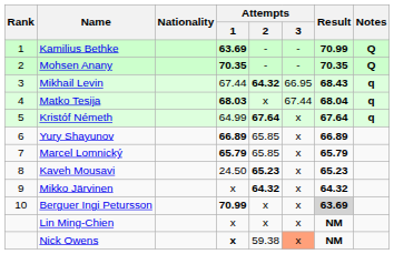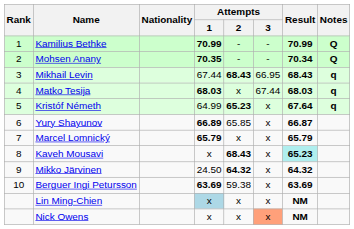Kamilius Bethke | Attempts / 1: 63.69 -> 70.99
Mohsen Anany | Result: 70.35 -> 70.34
Mikhail Levin | Attempts / 2: 64.32 -> 68.43
Matko Tesija | Result: 68.04 -> 68.03
Kristóf Németh | Attempts / 2: 67.64 -> 65.23
Yury Shayunov | Result: 66.89 -> 66.87
Marcel Lomnický | Attempts / 2: 65.85 -> x
Kaveh Mousavi | Attempts / 1: 24.50 -> x
Kaveh Mousavi | Attempts / 2: 65.23 -> 68.43
Kaveh Mousavi | Result: no background -> paleturquoise background
Mikko Järvinen | Attempts / 1: x -> 24.50
Berguer Ingi Petursson | Attempts / 1: 70.99 -> 63.69
Berguer Ingi Petursson | Attempts / 2: x -> 59.38
Berguer Ingi Petursson | Result: lightgrey background -> no background
Lin Ming-Chien | Attempts / 1: no background -> lightblue background
Nick Owens | Attempts / 1: bold -> normal
Nick Owens | Attempts / 2: 59.38 -> x
